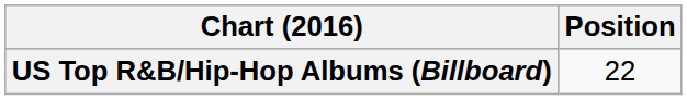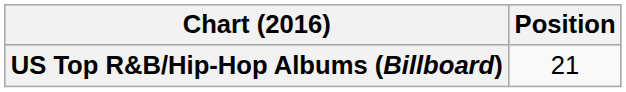US Top R&B/Hip-Hop Albums (Billboard) | Position: 22 -> 21
